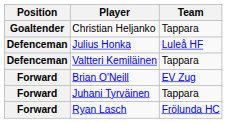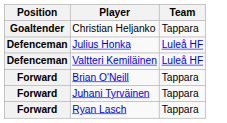Valtteri Kemiläinen | Team: Tappara -> Luleå HF
Brian O'Neill | Team: EV Zug -> Tappara
Ryan Lasch | Team: Frölunda HC -> Tappara
